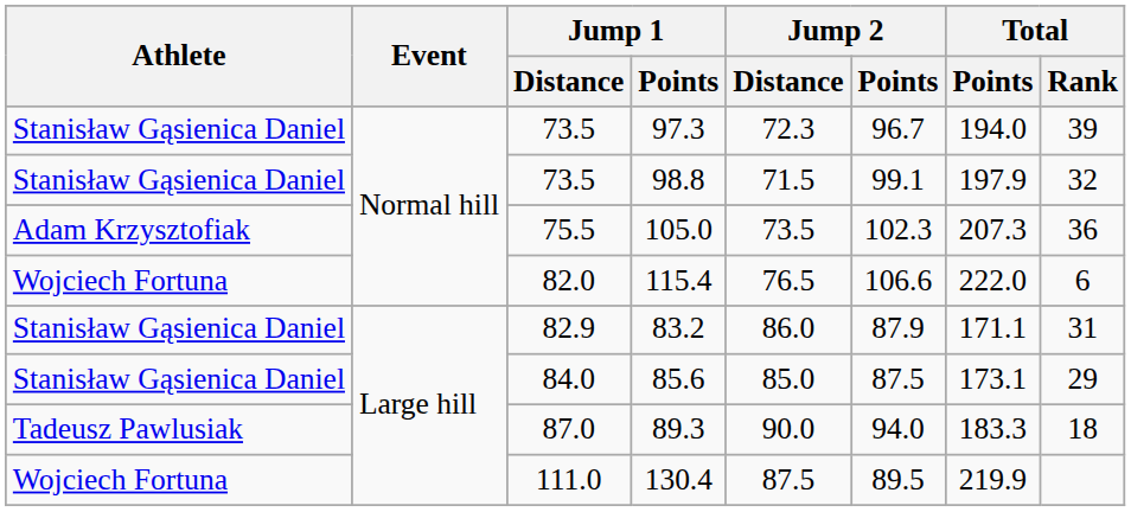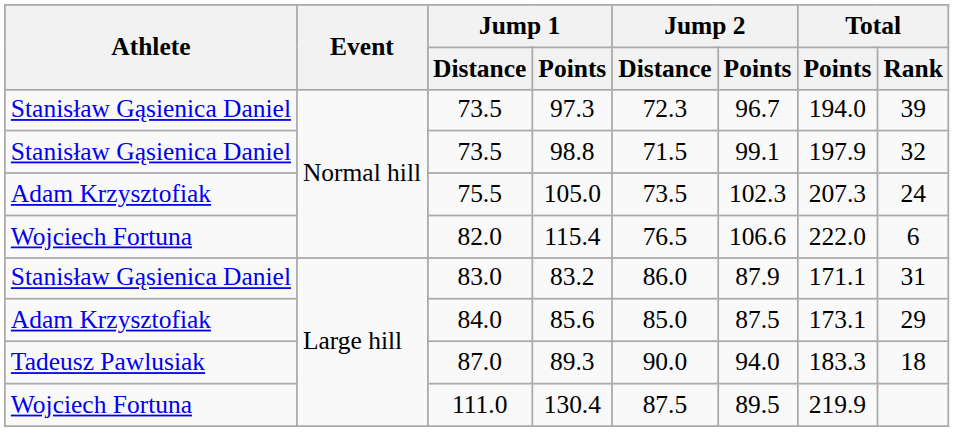105.0 | Total / Rank: 36 -> 24
83.2 | Jump 1 / Distance: 82.9 -> 83.0
85.6 | Athlete: Stanisław Gąsienica Daniel -> Adam Krzysztofiak
